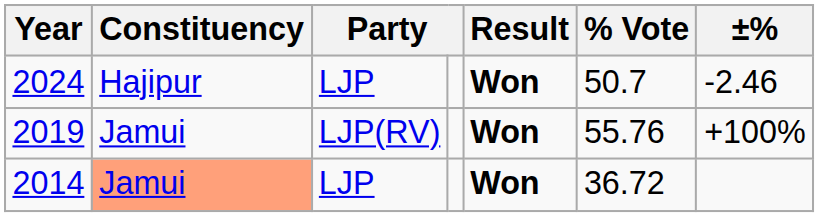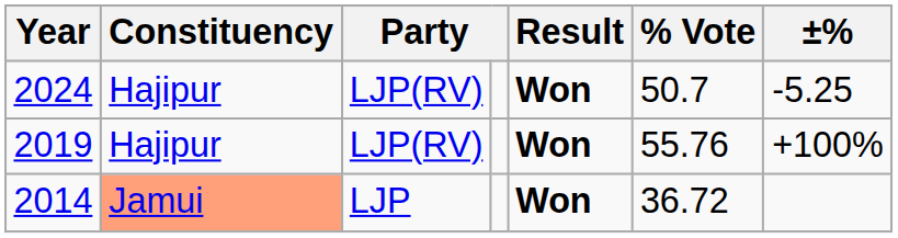2024 | column 3: LJP -> LJP(RV)
2024 | ±%: -2.46 -> -5.25
2019 | Constituency: Jamui -> Hajipur
